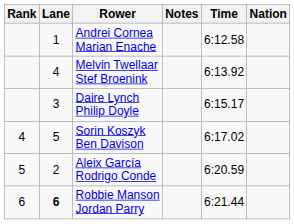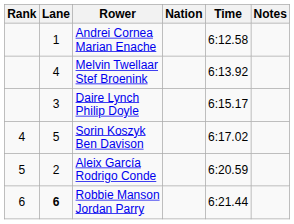columns swapped: Nation <-> Notes
